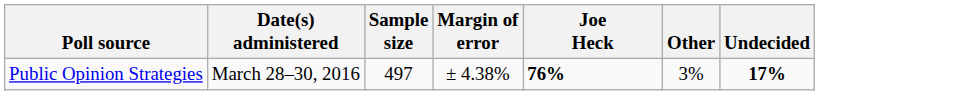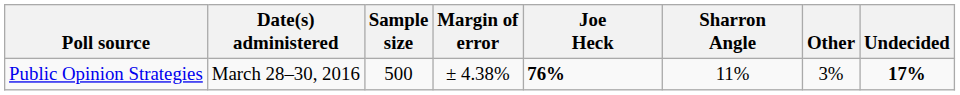+ column: Sharron Angle | 11%
Public Opinion Strategies | Sample size: 497 -> 500
